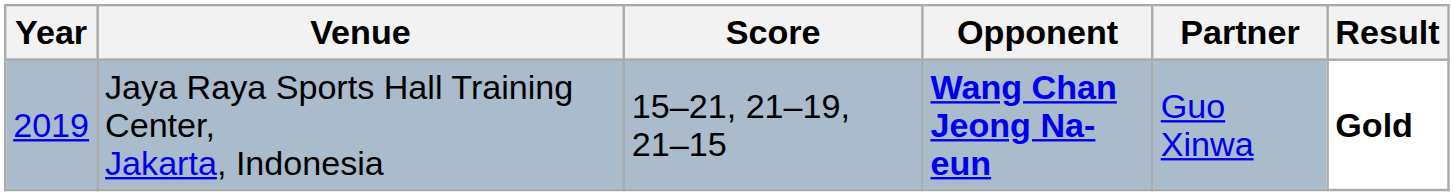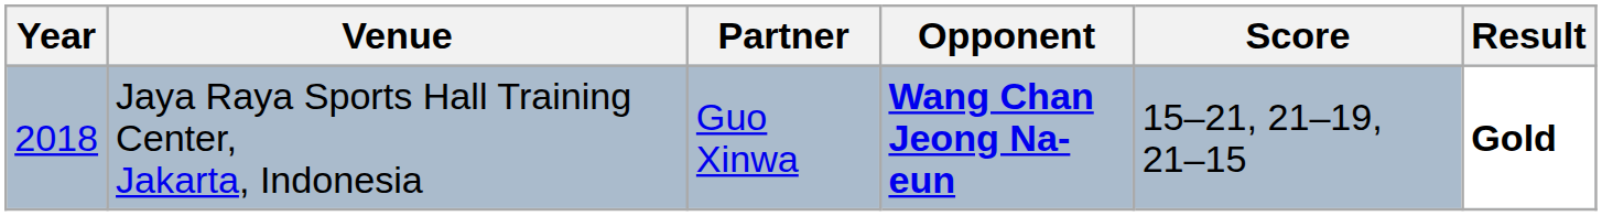columns swapped: Partner <-> Score
Jaya Raya Sports Hall Training Center, Jakarta, Indonesia | Year: 2019 -> 2018
